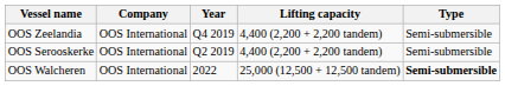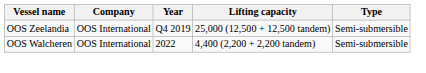OOS Zeelandia | Lifting capacity: 4,400 (2,200 + 2,200 tandem) -> 25,000 (12,500 + 12,500 tandem)
- row: OOS Serooskerke | OOS International | Q2 2019 | 4,400 (2,200 + 2,200 tandem) | Semi-submersible
OOS Walcheren | Lifting capacity: 25,000 (12,500 + 12,500 tandem) -> 4,400 (2,200 + 2,200 tandem)
OOS Walcheren | Type: bold -> normal
